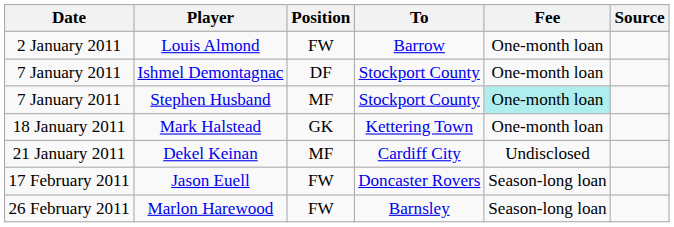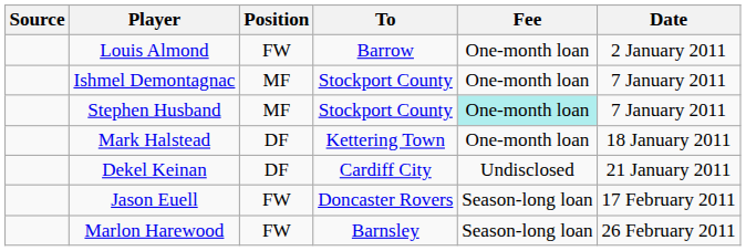columns swapped: Date <-> Source
Ishmel Demontagnac | Position: DF -> MF
Mark Halstead | Position: GK -> DF
Dekel Keinan | Position: MF -> DF
